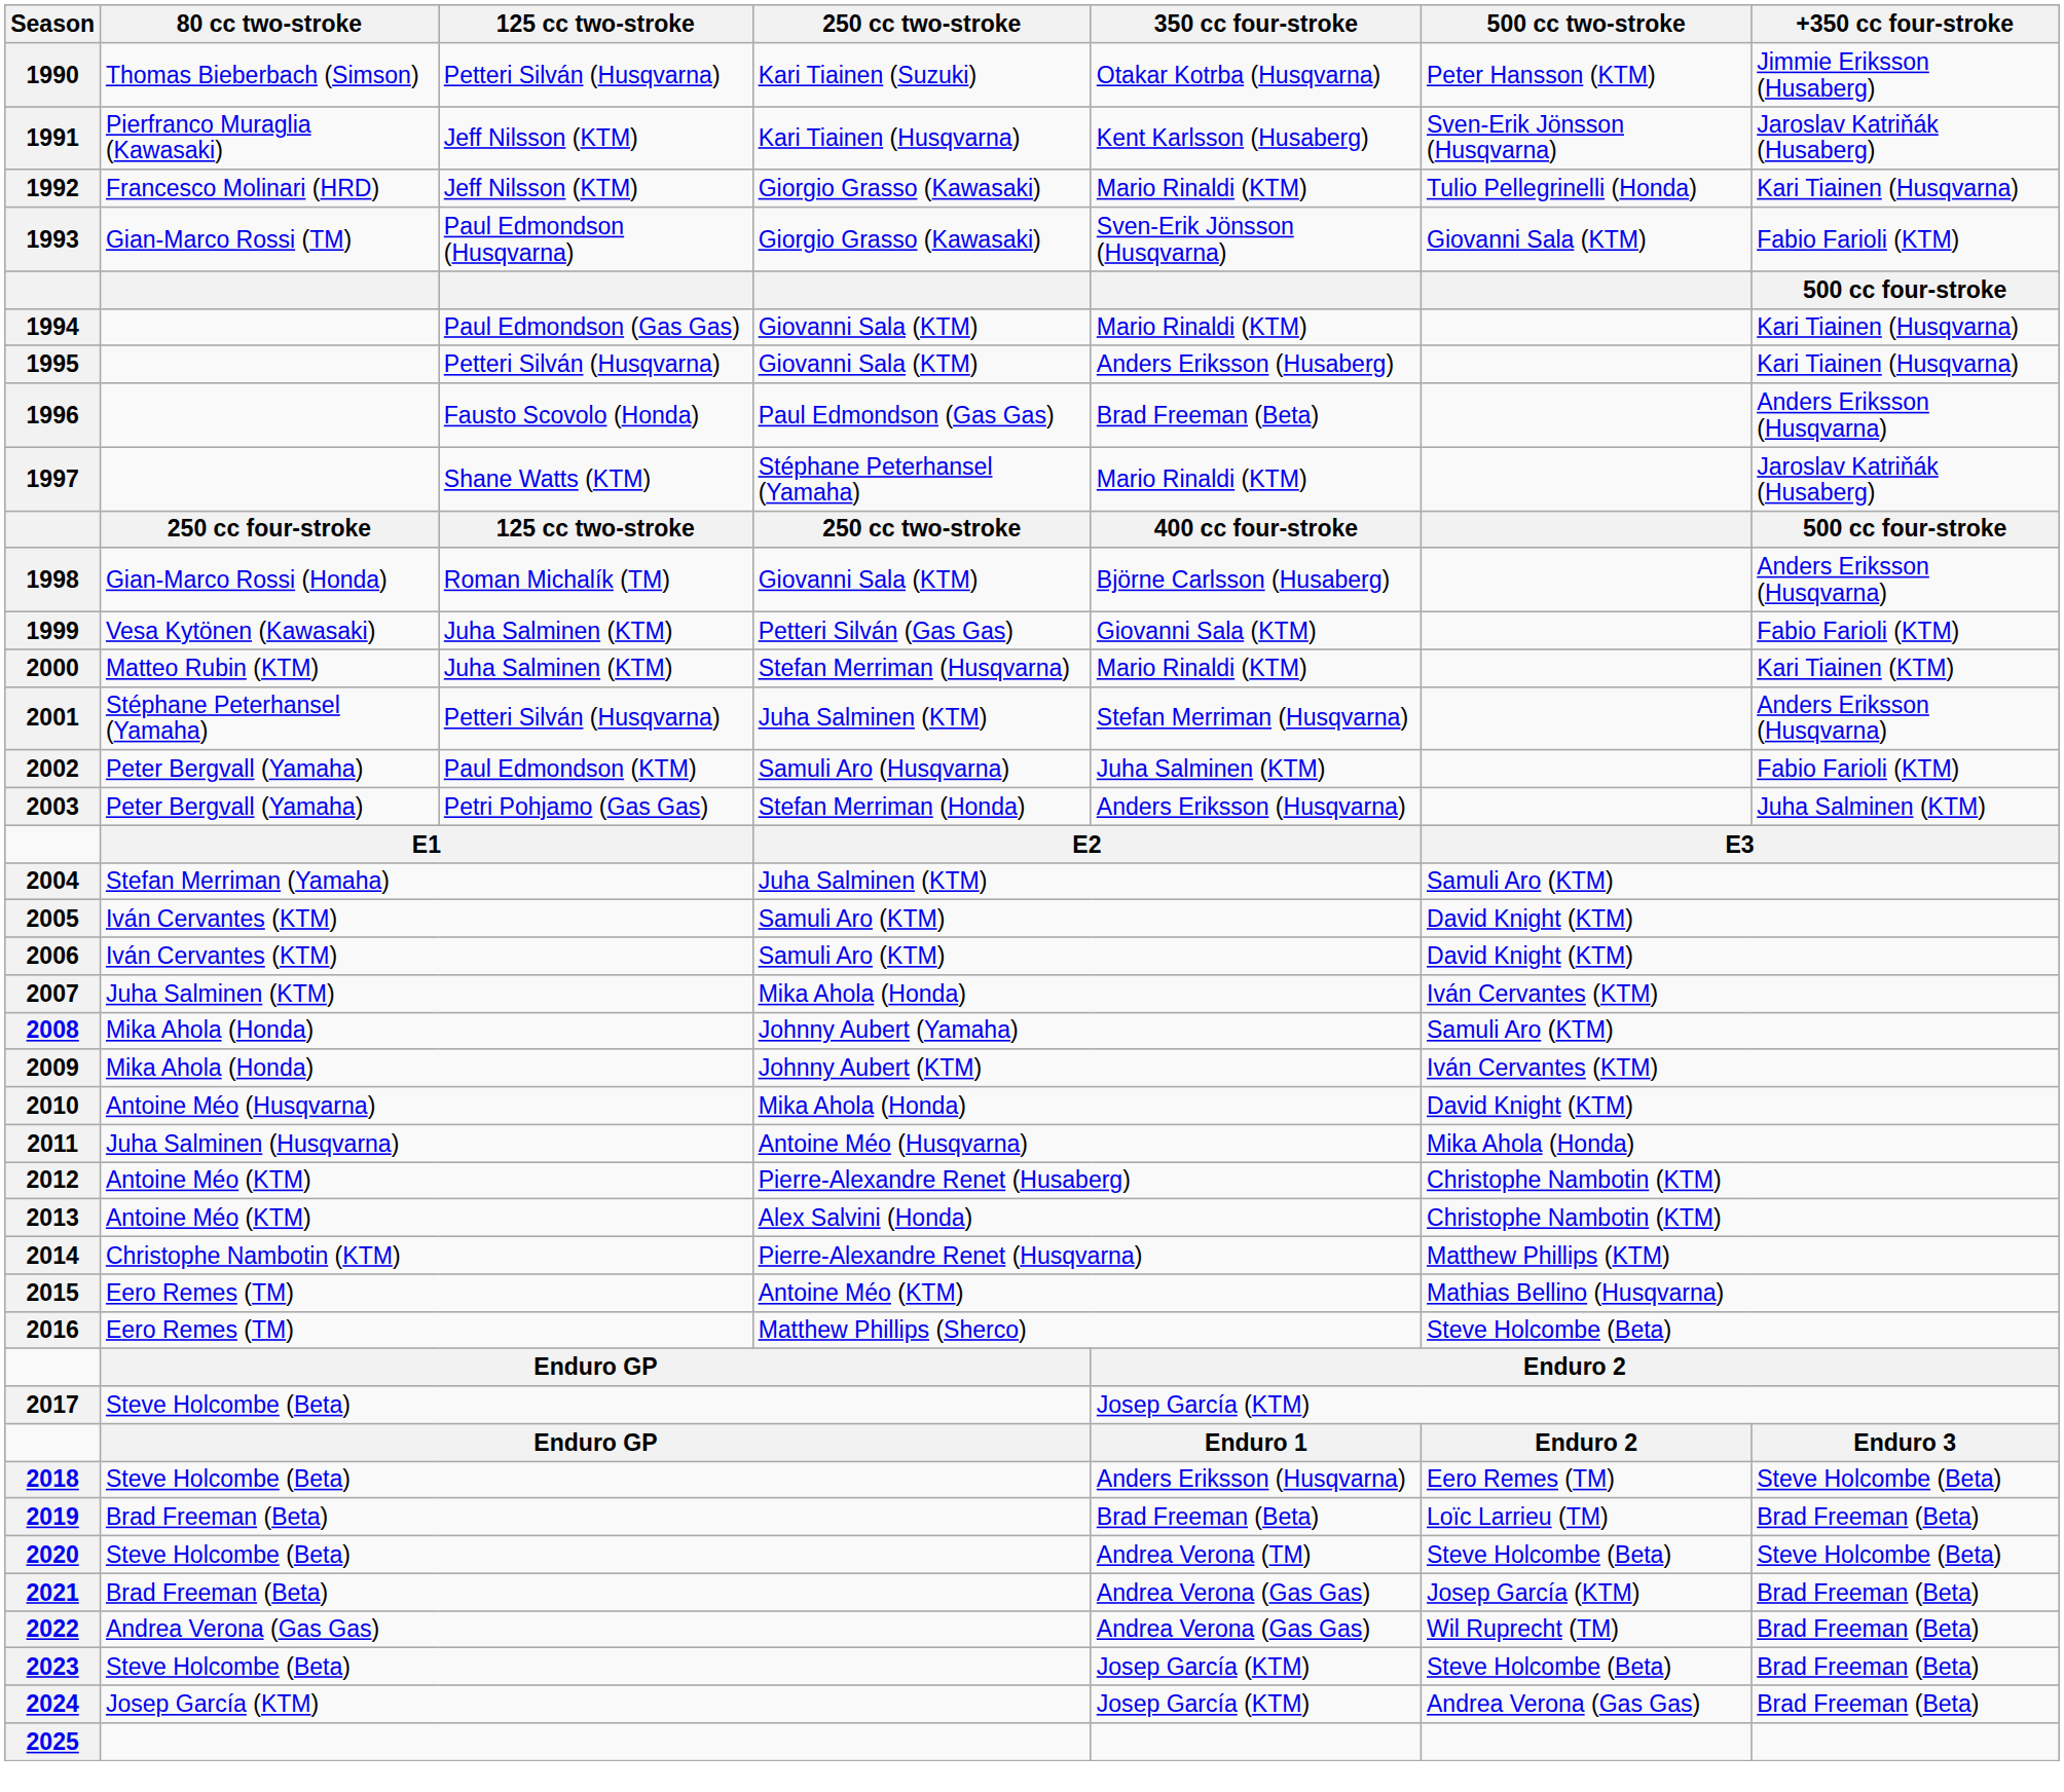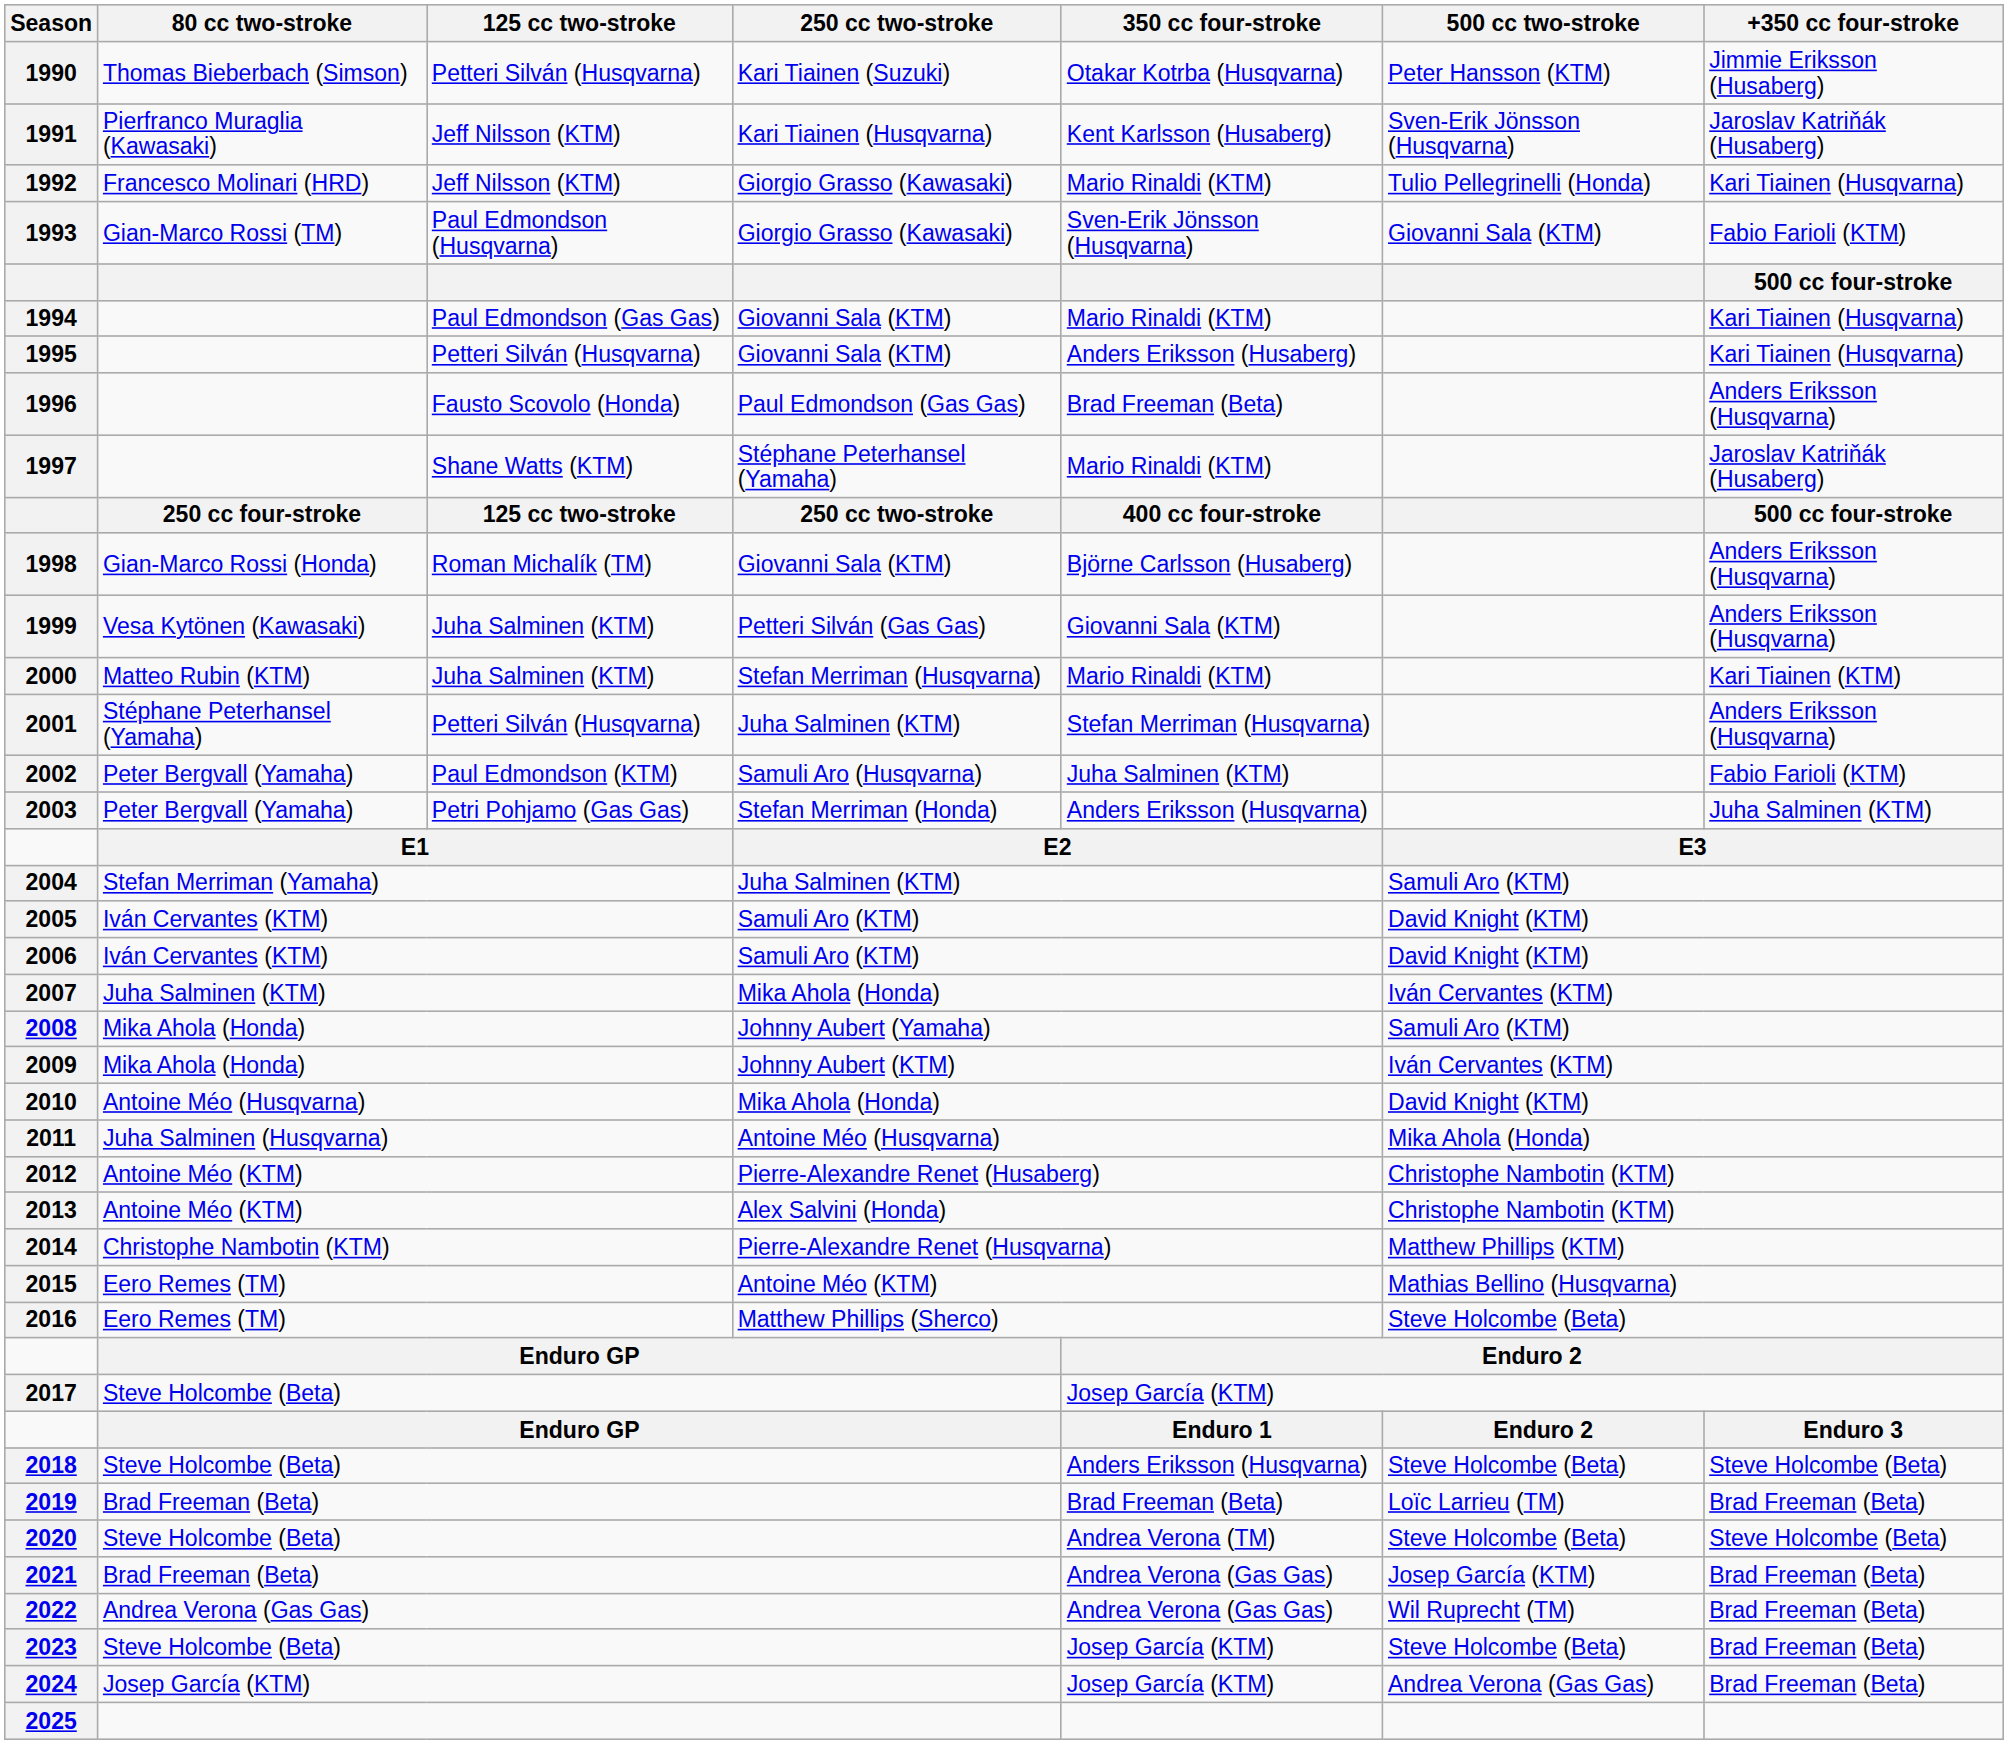1999 | +350 cc four-stroke: Fabio Farioli (KTM) -> Anders Eriksson (Husqvarna)
2018 | 500 cc two-stroke: Eero Remes (TM) -> Steve Holcombe (Beta)
